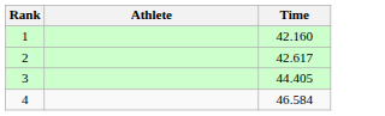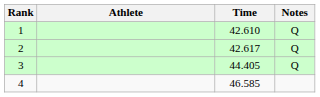+ column: Notes | Q | Q | Q
1 | Time: 42.160 -> 42.610
4 | Time: 46.584 -> 46.585
